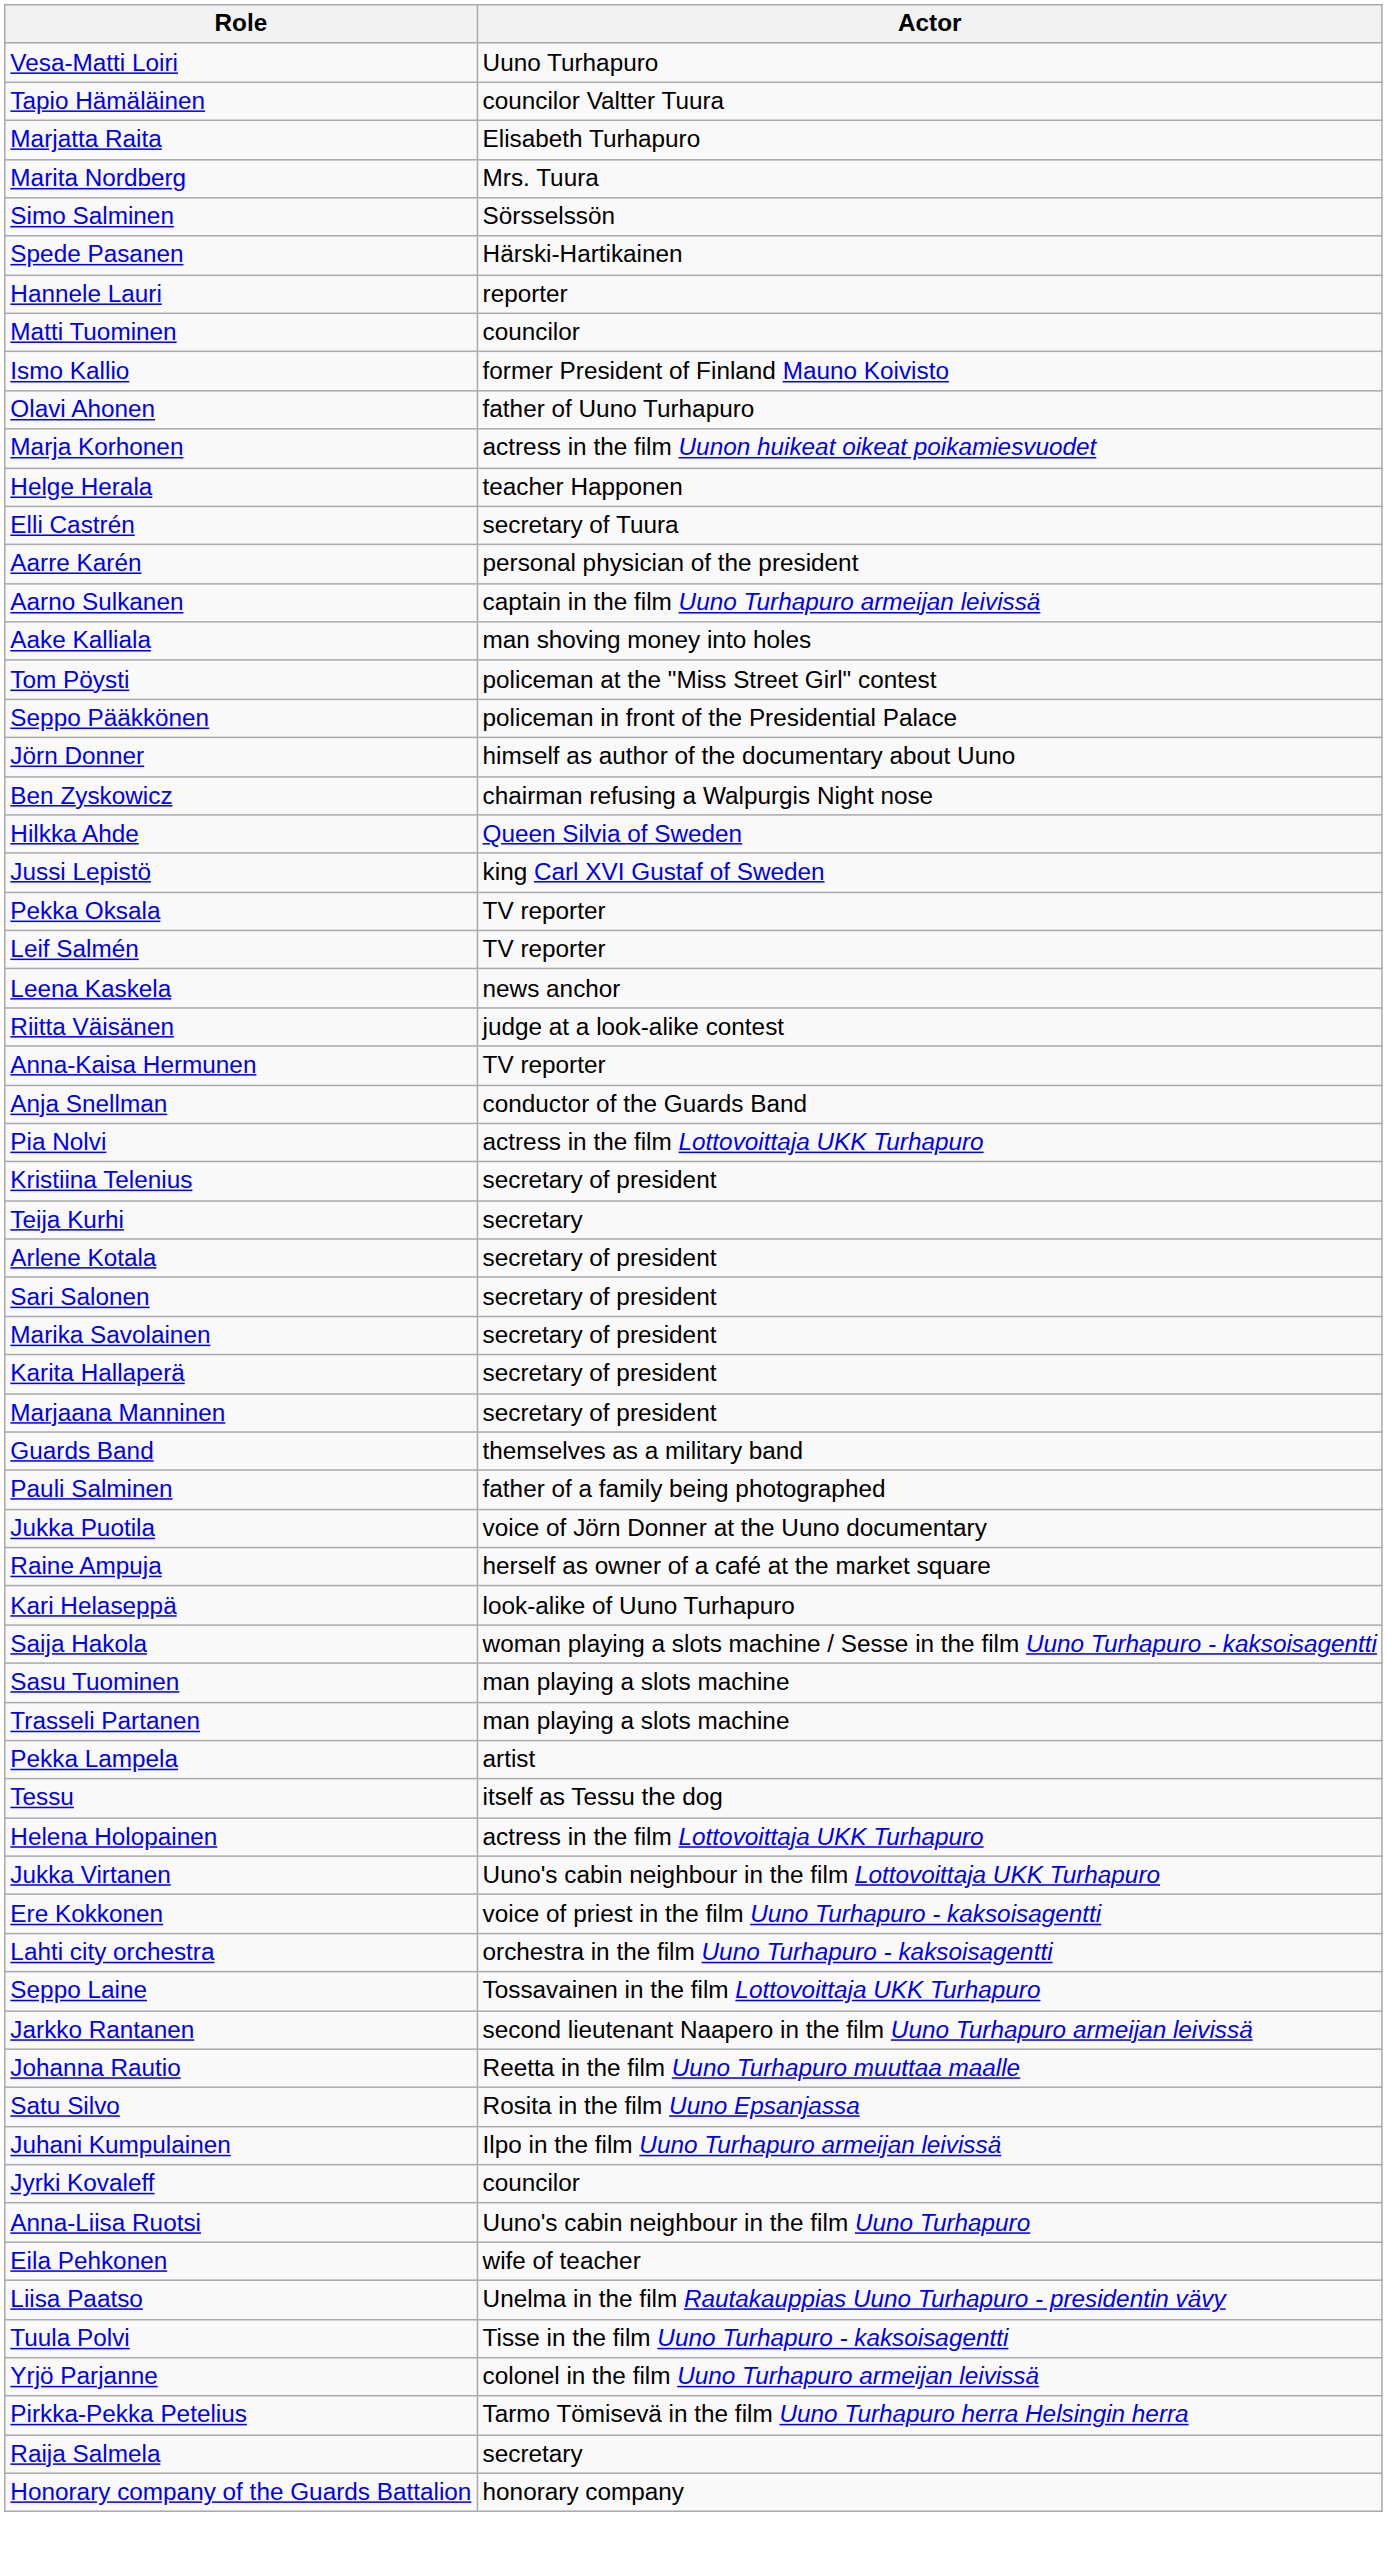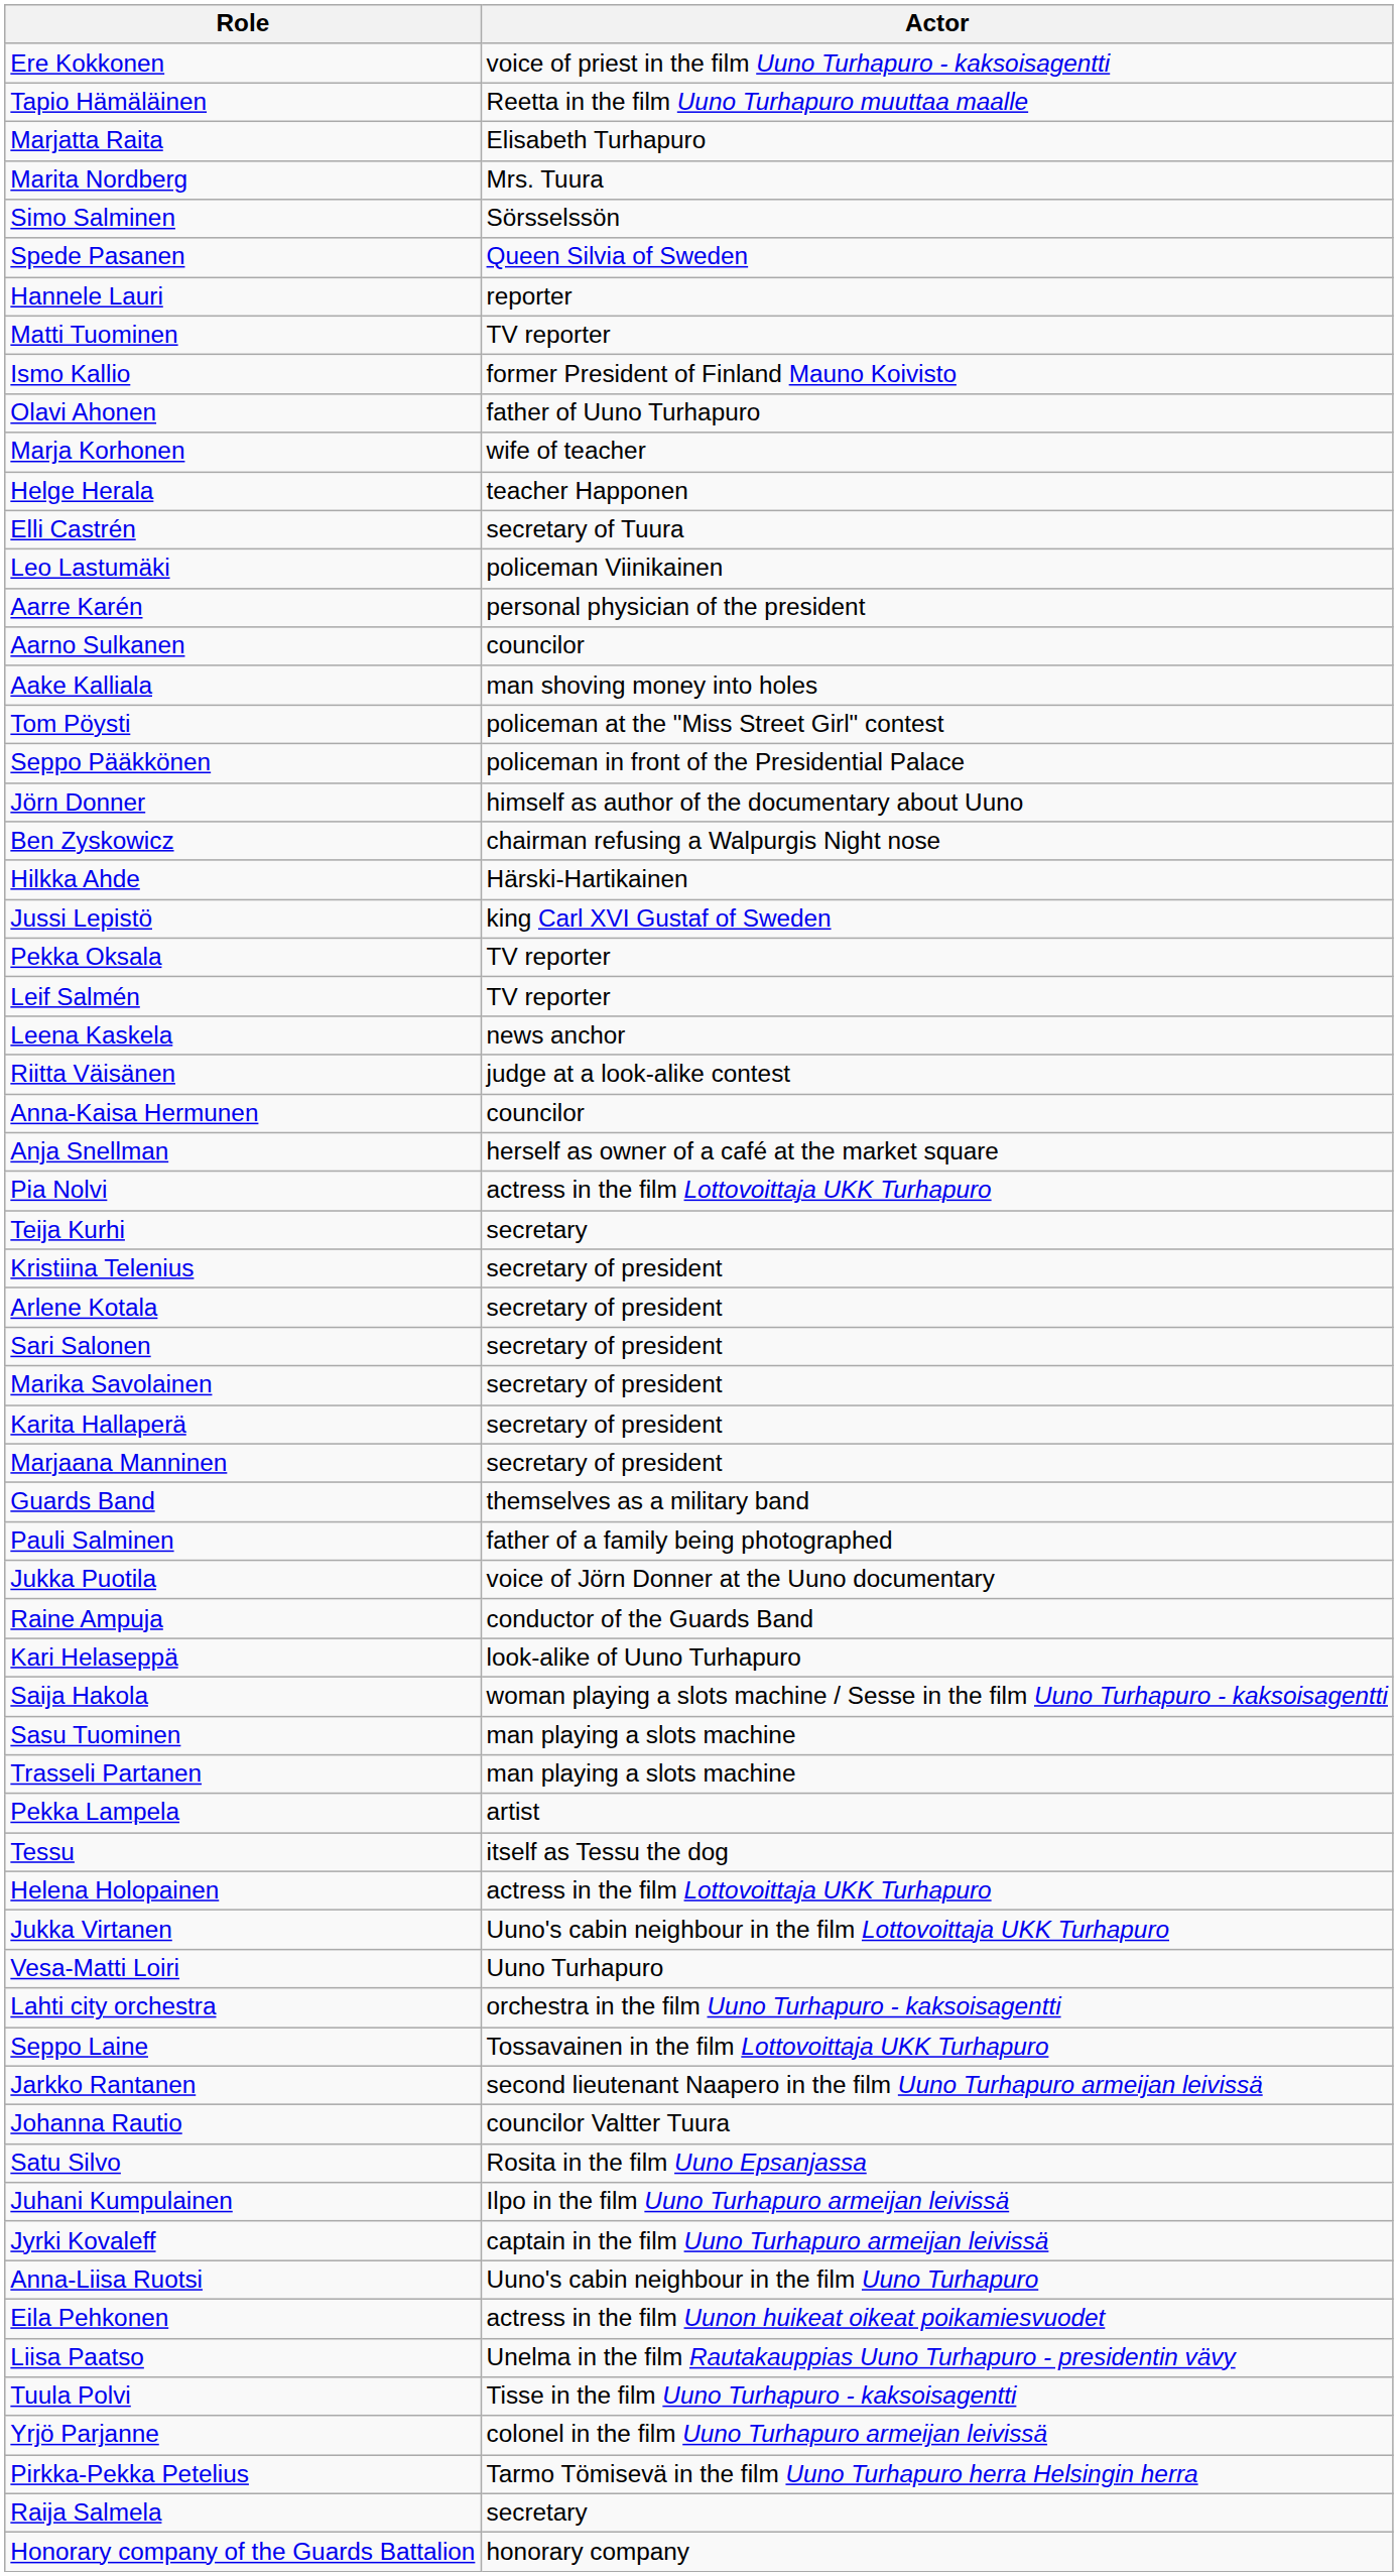rows swapped: Vesa-Matti Loiri <-> Ere Kokkonen
Tapio Hämäläinen | Actor: councilor Valtter Tuura -> Reetta in the film Uuno Turhapuro muuttaa maalle
Spede Pasanen | Actor: Härski-Hartikainen -> Queen Silvia of Sweden
Matti Tuominen | Actor: councilor -> TV reporter
Marja Korhonen | Actor: actress in the film Uunon huikeat oikeat poikamiesvuodet -> wife of teacher
+ row: Leo Lastumäki | policeman Viinikainen
Aarno Sulkanen | Actor: captain in the film Uuno Turhapuro armeijan leivissä -> councilor
Hilkka Ahde | Actor: Queen Silvia of Sweden -> Härski-Hartikainen
Anna-Kaisa Hermunen | Actor: TV reporter -> councilor
Anja Snellman | Actor: conductor of the Guards Band -> herself as owner of a café at the market square
rows swapped: Teija Kurhi <-> Kristiina Telenius
Raine Ampuja | Actor: herself as owner of a café at the market square -> conductor of the Guards Band
Johanna Rautio | Actor: Reetta in the film Uuno Turhapuro muuttaa maalle -> councilor Valtter Tuura
Jyrki Kovaleff | Actor: councilor -> captain in the film Uuno Turhapuro armeijan leivissä
Eila Pehkonen | Actor: wife of teacher -> actress in the film Uunon huikeat oikeat poikamiesvuodet
